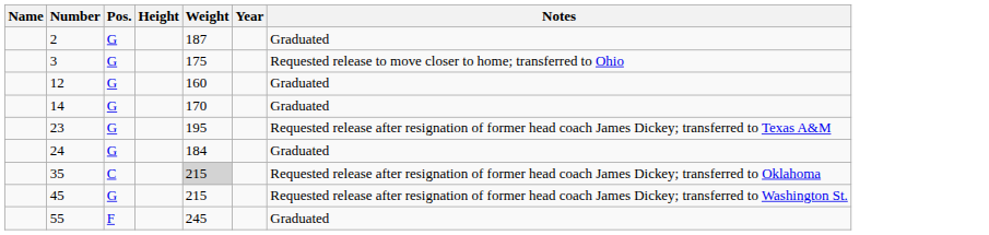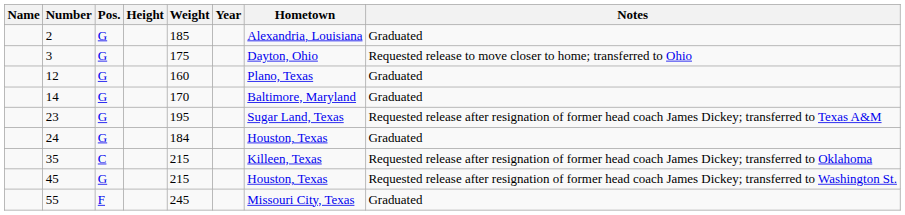+ column: Hometown | Alexandria, Louisiana | Dayton, Ohio | Plano, Texas | Baltimore, Maryland | Sugar Land, Texas | Houston, Texas | Killeen, Texas | Houston, Texas | Missouri City, Texas
2 | Weight: 187 -> 185
35 | Weight: lightgrey background -> no background
